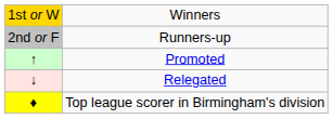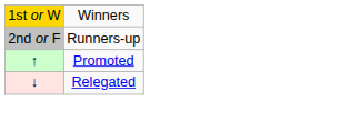- row: ♦ | Top league scorer in Birmingham's division
